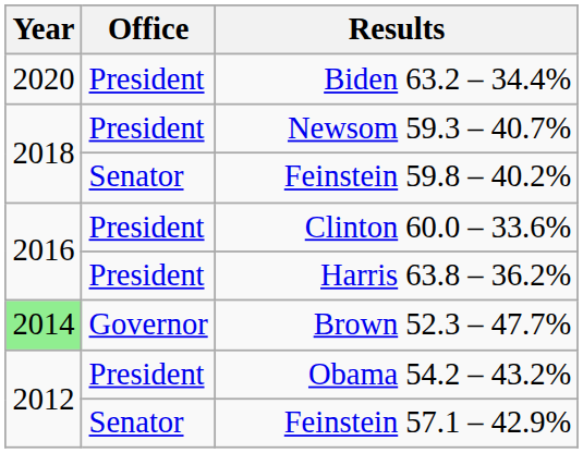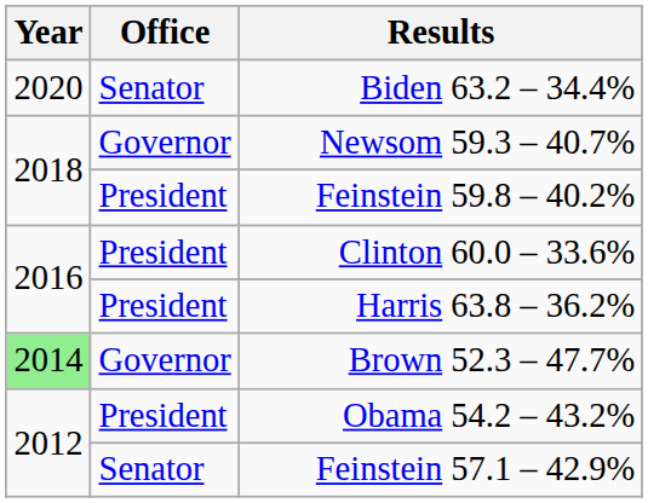Biden 63.2 – 34.4% | Office: President -> Senator
Newsom 59.3 – 40.7% | Office: President -> Governor
Feinstein 59.8 – 40.2% | Office: Senator -> President
